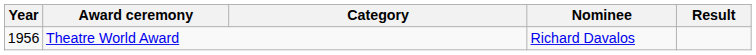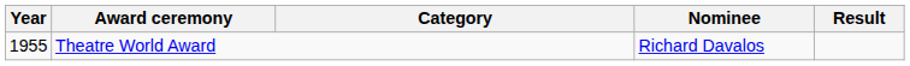Theatre World Award | Year: 1956 -> 1955
